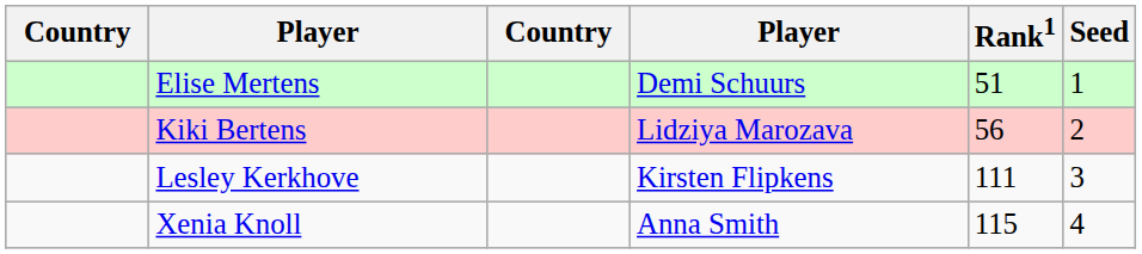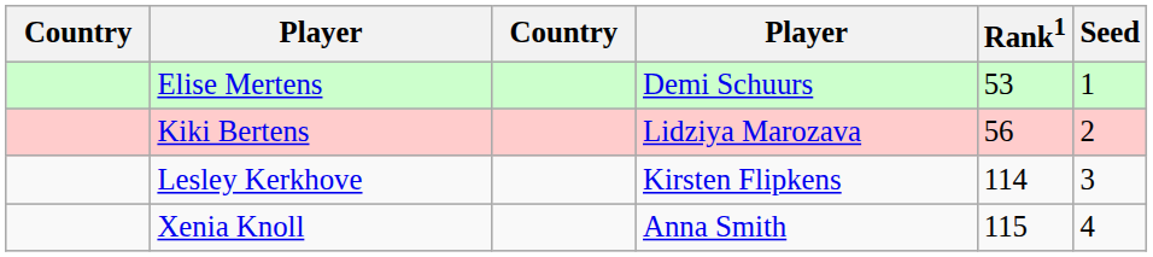Elise Mertens | Rank1: 51 -> 53
Lesley Kerkhove | Rank1: 111 -> 114
